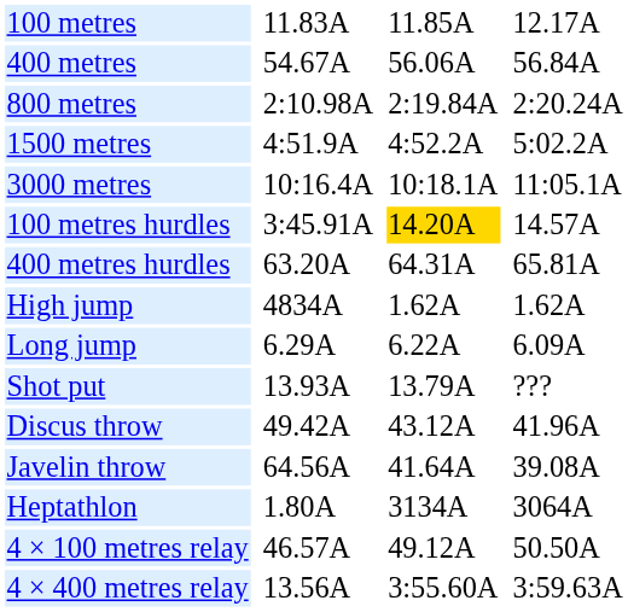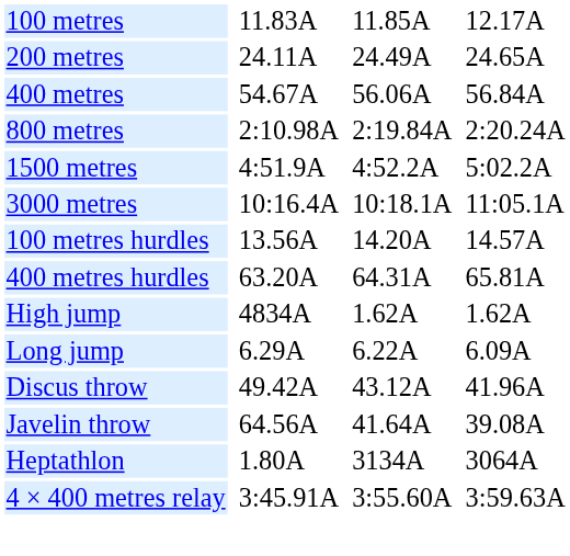+ row: 200 metres | 24.11A | 24.49A | 24.65A
100 metres hurdles | column 3: 3:45.91A -> 13.56A
100 metres hurdles | column 5: gold background -> no background
- row: Shot put | 13.93A | 13.79A | ???
- row: 4 × 100 metres relay | 46.57A | 49.12A | 50.50A
4 × 400 metres relay | column 3: 13.56A -> 3:45.91A
